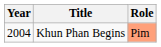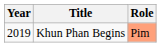Khun Phan Begins | Year: 2004 -> 2019
